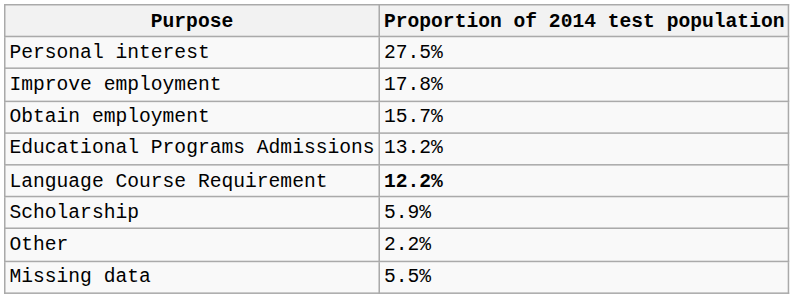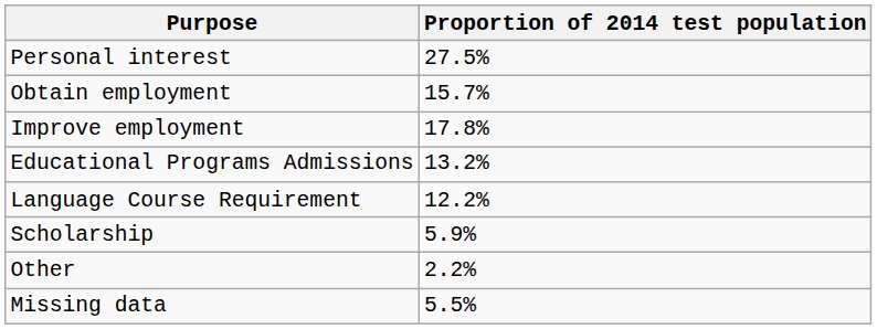rows swapped: Improve employment <-> Obtain employment
Language Course Requirement | Proportion of 2014 test population: bold -> normal
